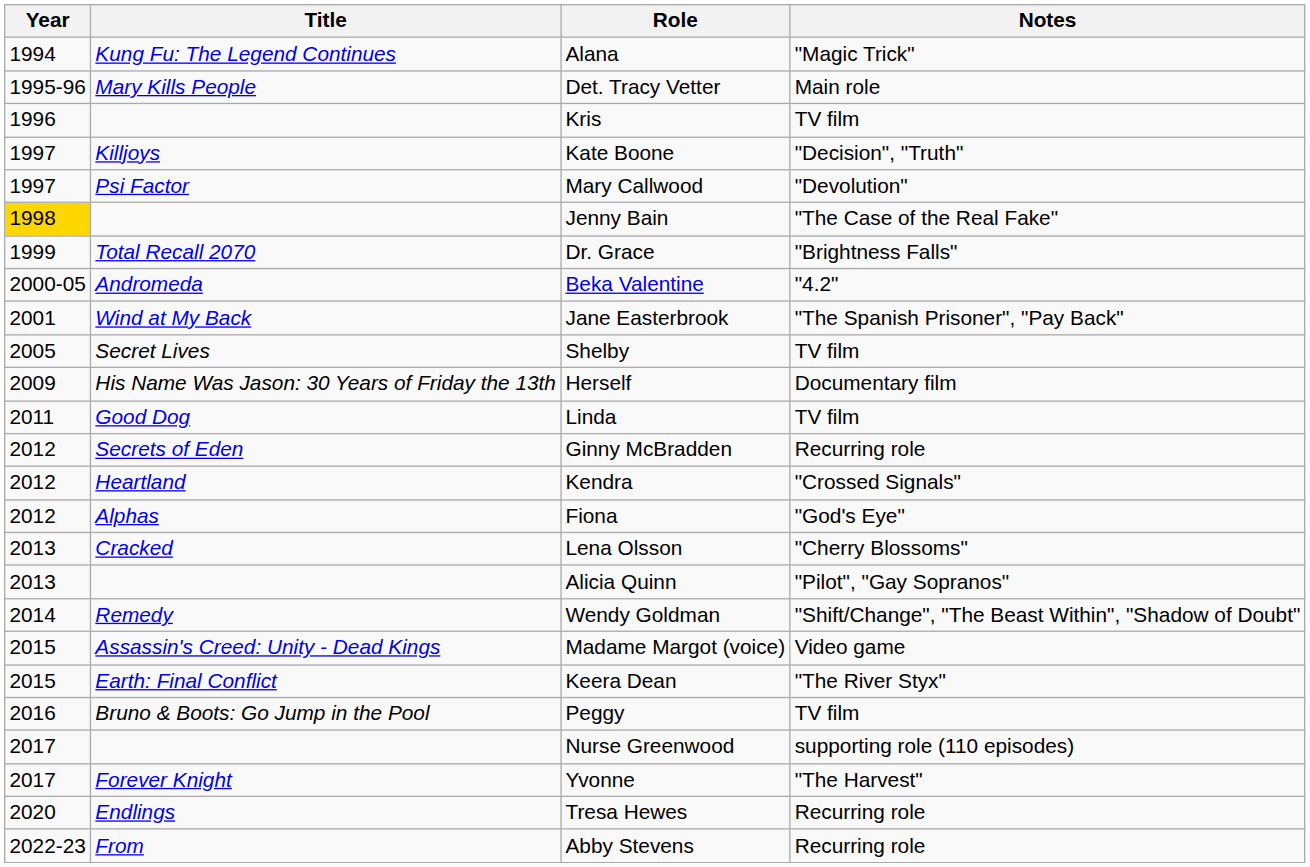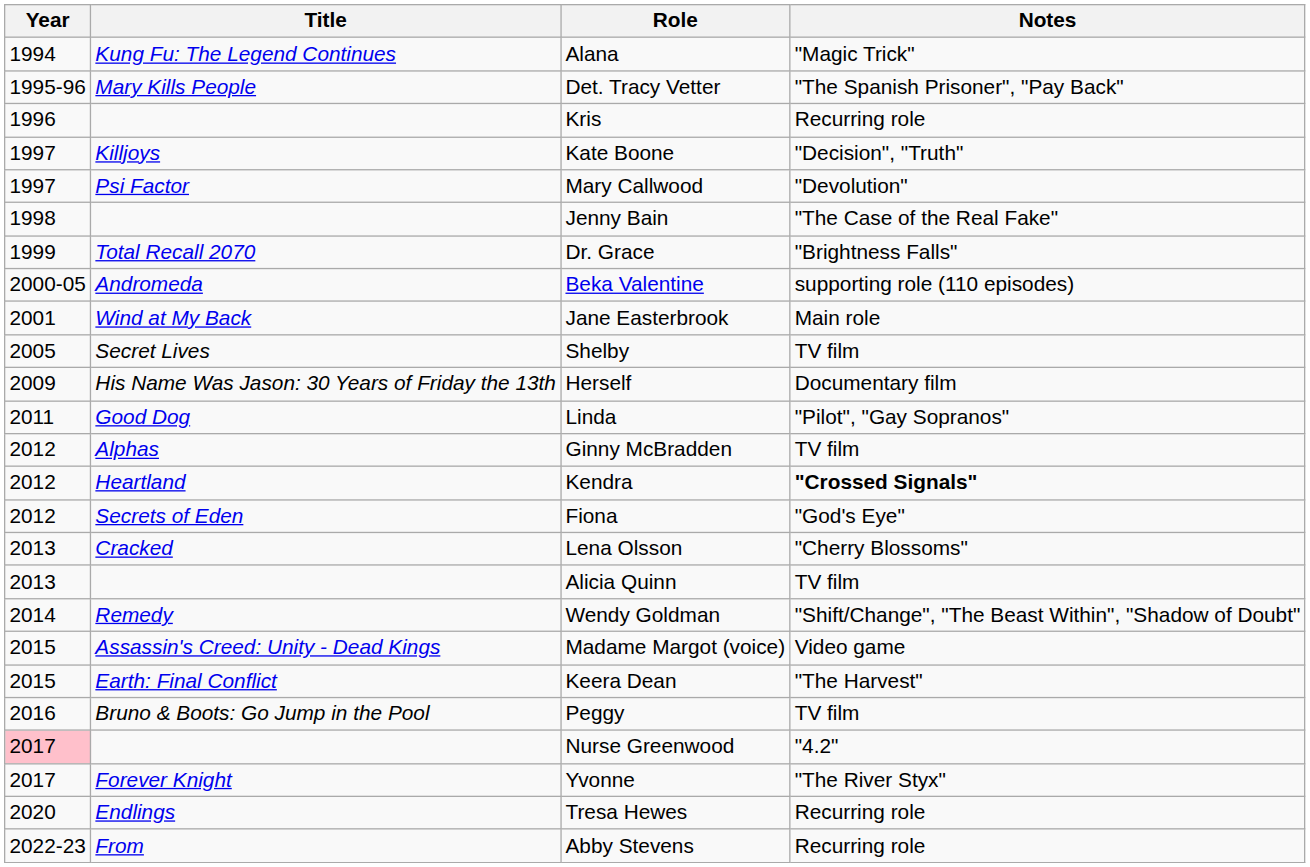Det. Tracy Vetter | Notes: Main role -> "The Spanish Prisoner", "Pay Back"
Kris | Notes: TV film -> Recurring role
Jenny Bain | Year: gold background -> no background
Beka Valentine | Notes: "4.2" -> supporting role (110 episodes)
Jane Easterbrook | Notes: "The Spanish Prisoner", "Pay Back" -> Main role
Linda | Notes: TV film -> "Pilot", "Gay Sopranos"
Ginny McBradden | Title: Secrets of Eden -> Alphas
Ginny McBradden | Notes: Recurring role -> TV film
Kendra | Notes: normal -> bold
Fiona | Title: Alphas -> Secrets of Eden
Alicia Quinn | Notes: "Pilot", "Gay Sopranos" -> TV film
Keera Dean | Notes: "The River Styx" -> "The Harvest"
Nurse Greenwood | Year: no background -> pink background
Nurse Greenwood | Notes: supporting role (110 episodes) -> "4.2"
Yvonne | Notes: "The Harvest" -> "The River Styx"
